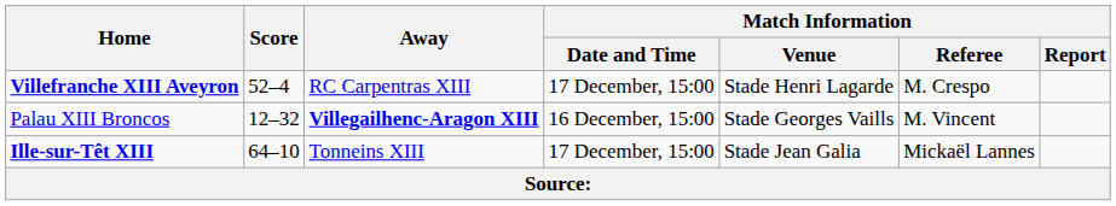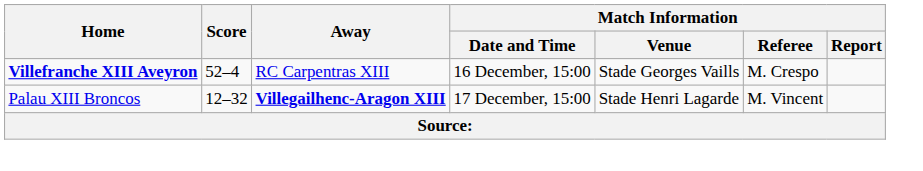Villefranche XIII Aveyron | Match Information / Date and Time: 17 December, 15:00 -> 16 December, 15:00
Villefranche XIII Aveyron | Match Information / Venue: Stade Henri Lagarde -> Stade Georges Vaills
Palau XIII Broncos | Match Information / Date and Time: 16 December, 15:00 -> 17 December, 15:00
Palau XIII Broncos | Match Information / Venue: Stade Georges Vaills -> Stade Henri Lagarde
- row: Ille-sur-Têt XIII | 64–10 | Tonneins XIII | 17 December, 15:00 | Stade Jean Galia | Mickaël Lannes
